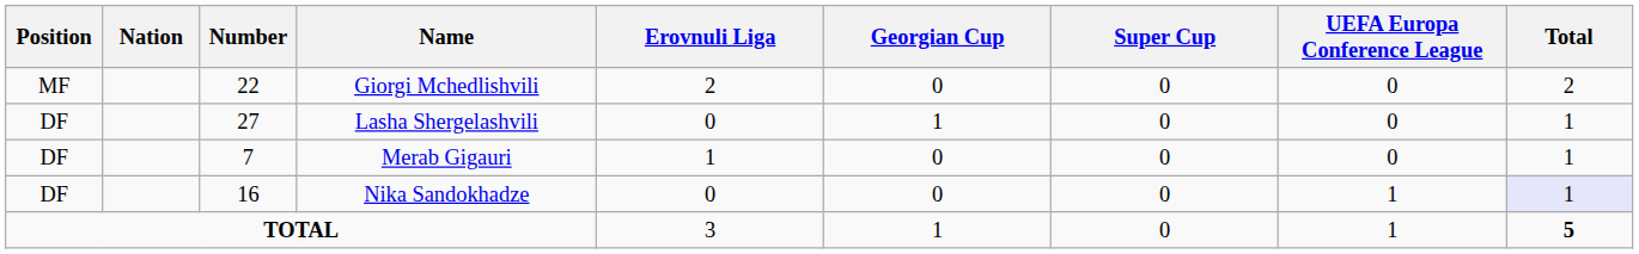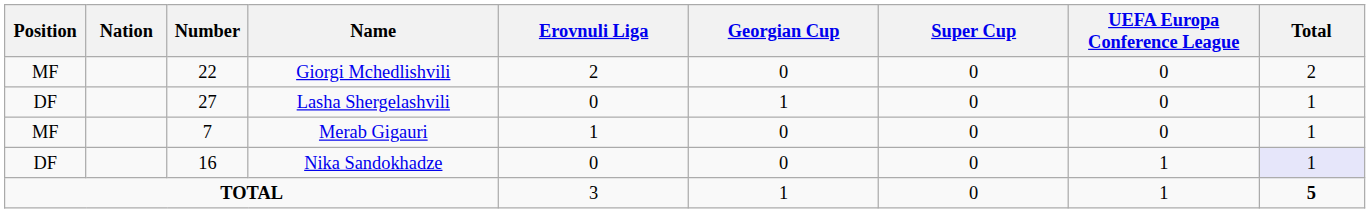Merab Gigauri | Position: DF -> MF
